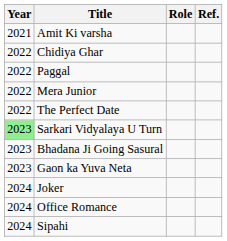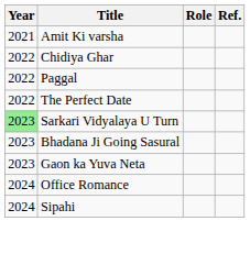- row: 2022 | Mera Junior
- row: 2024 | Joker
